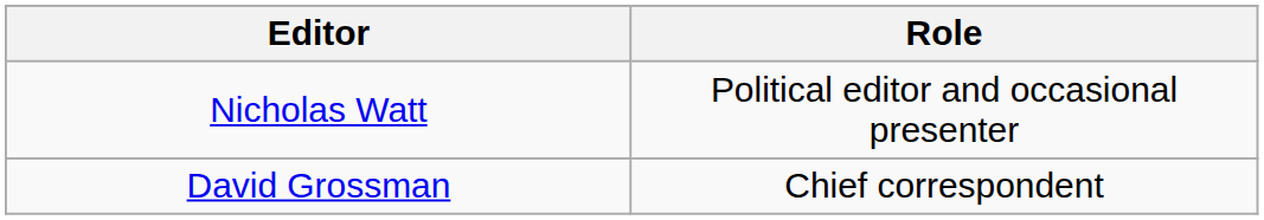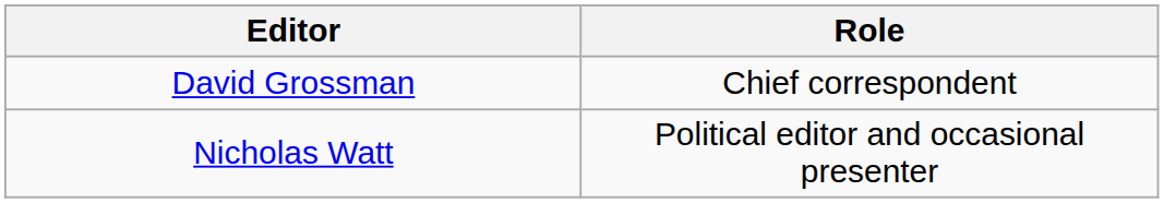rows swapped: David Grossman <-> Nicholas Watt
